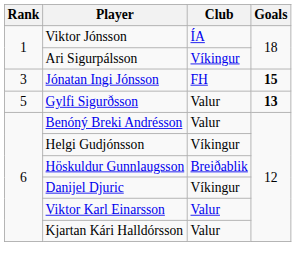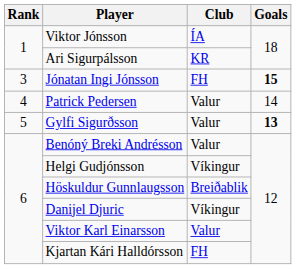Ari Sigurpálsson | Club: Víkingur -> KR
+ row: 4 | Patrick Pedersen | Valur | 14
Kjartan Kári Halldórsson | Club: Valur -> FH
